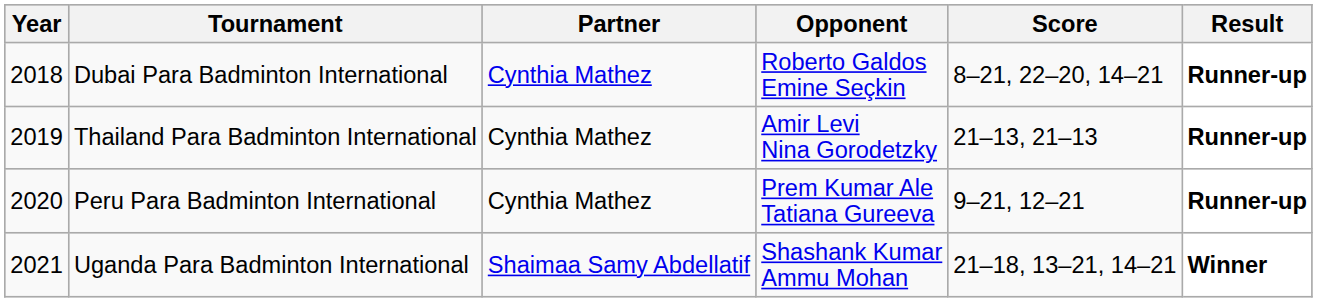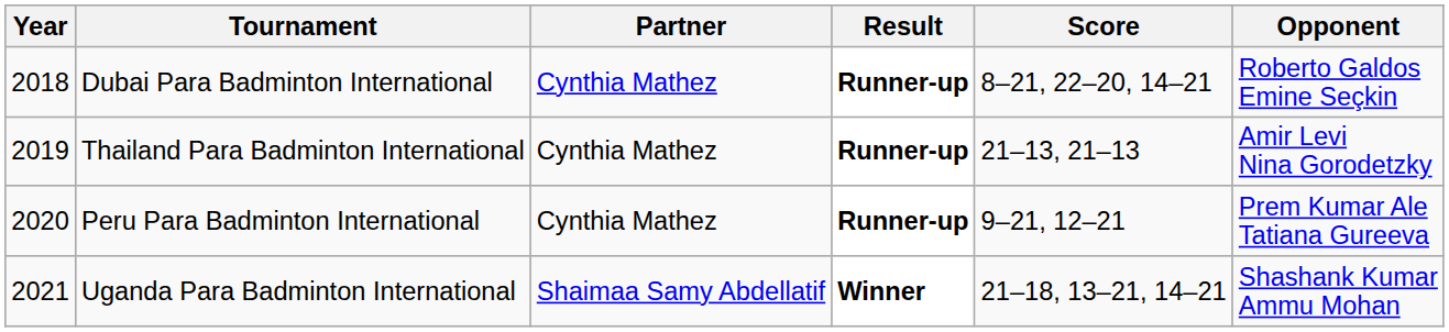columns swapped: Opponent <-> Result
